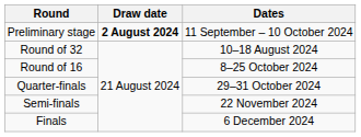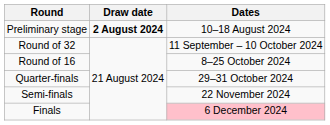Preliminary stage | Dates: 11 September – 10 October 2024 -> 10–18 August 2024
Round of 32 | Dates: 10–18 August 2024 -> 11 September – 10 October 2024
Finals | Dates: no background -> pink background
